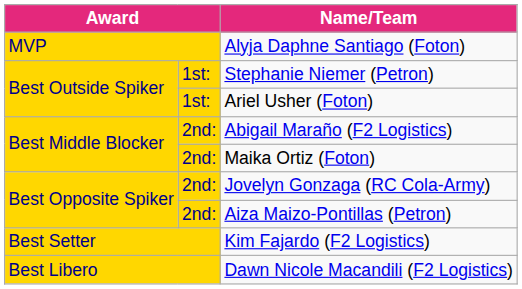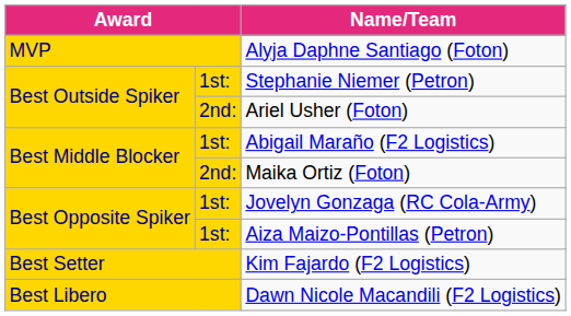Ariel Usher (Foton) | column 2: 1st: -> 2nd:
Abigail Maraño (F2 Logistics) | column 2: 2nd: -> 1st:
Jovelyn Gonzaga (RC Cola-Army) | column 2: 2nd: -> 1st:
Aiza Maizo-Pontillas (Petron) | column 2: 2nd: -> 1st:
